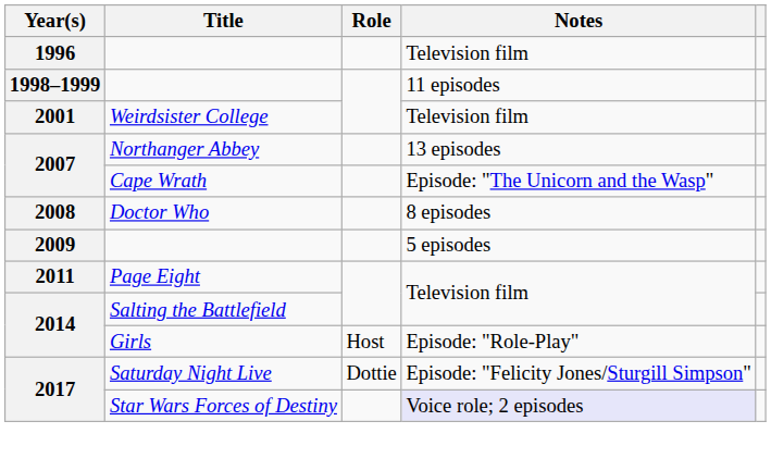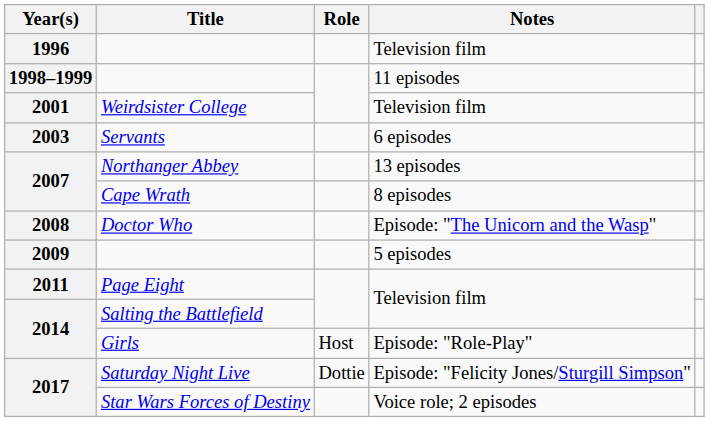+ row: 2003 | Servants | 6 episodes
Cape Wrath | Notes: Episode: "The Unicorn and the Wasp" -> 8 episodes
Doctor Who | Notes: 8 episodes -> Episode: "The Unicorn and the Wasp"
Star Wars Forces of Destiny | Notes: lavender background -> no background
